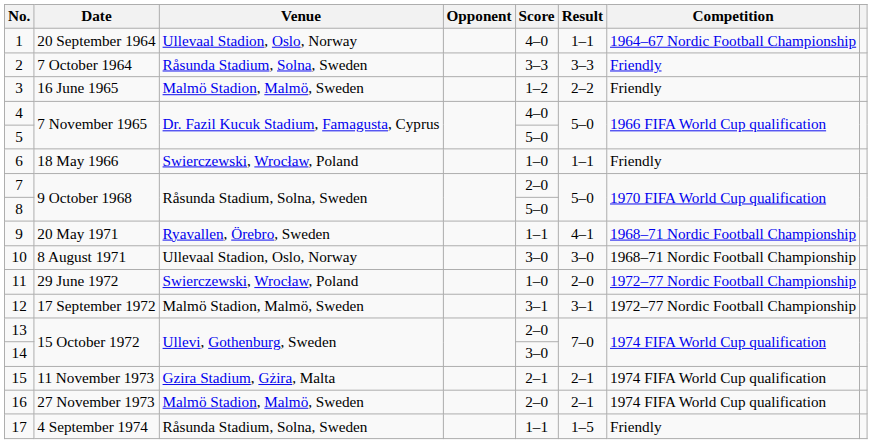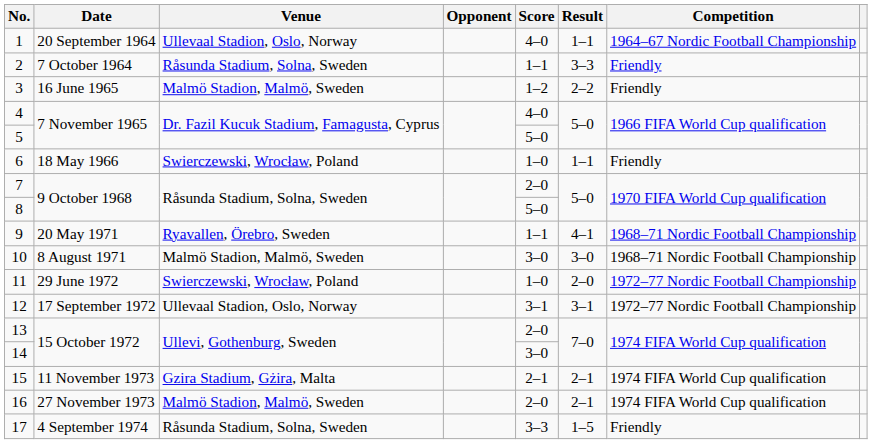2 | Score: 3–3 -> 1–1
10 | Venue: Ullevaal Stadion, Oslo, Norway -> Malmö Stadion, Malmö, Sweden
12 | Venue: Malmö Stadion, Malmö, Sweden -> Ullevaal Stadion, Oslo, Norway
17 | Score: 1–1 -> 3–3
